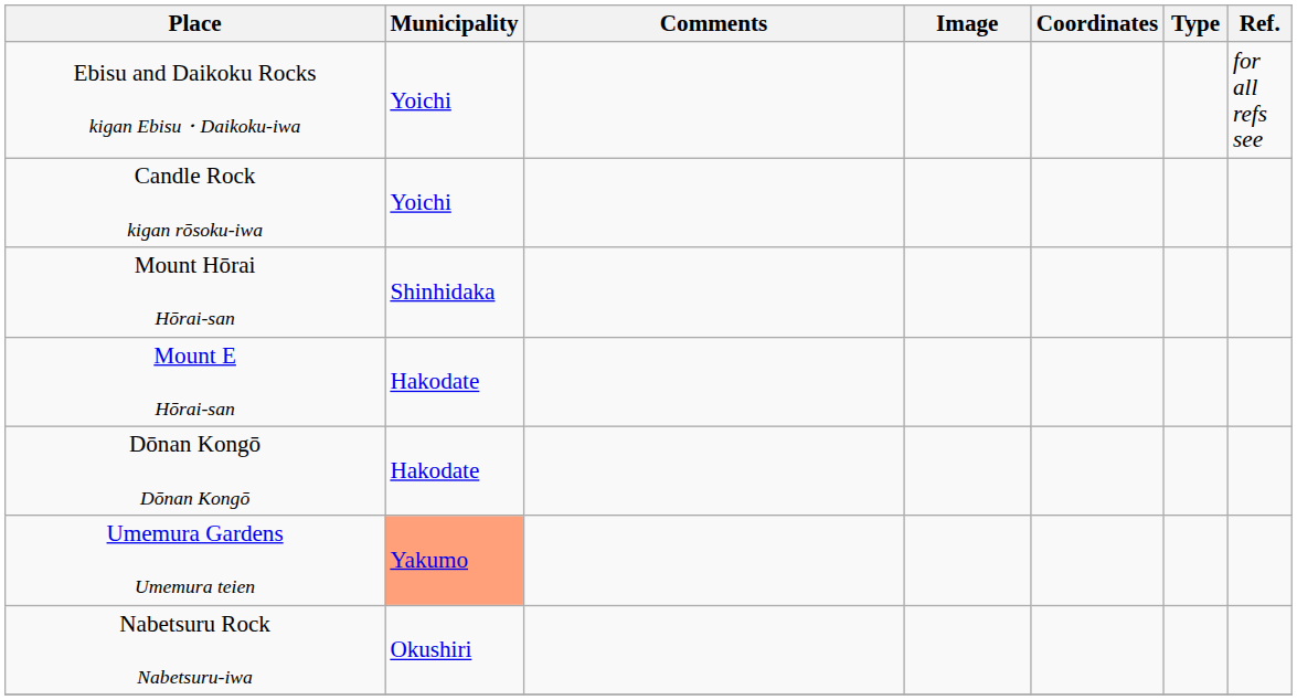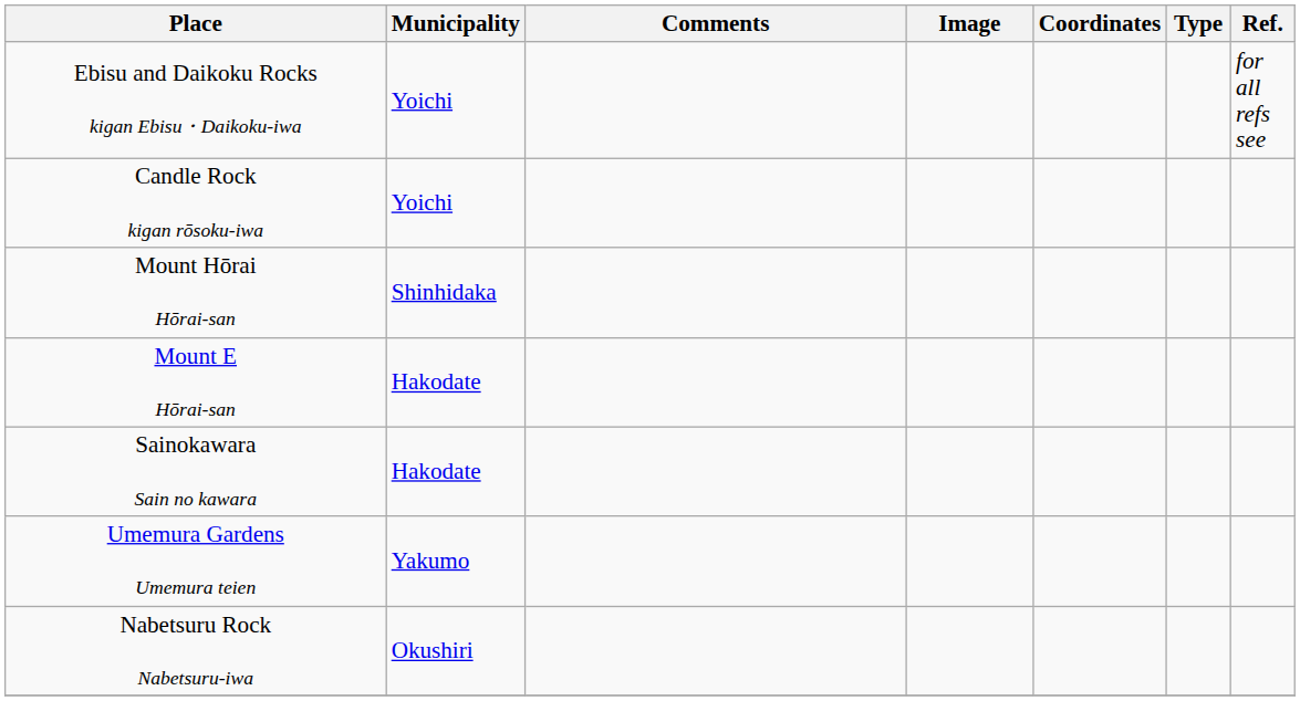- row: Dōnan Kongō Dōnan Kongō | Hakodate
+ row: Sainokawara Sain no kawara | Hakodate
Umemura Gardens Umemura teien | Municipality: lightsalmon background -> no background
